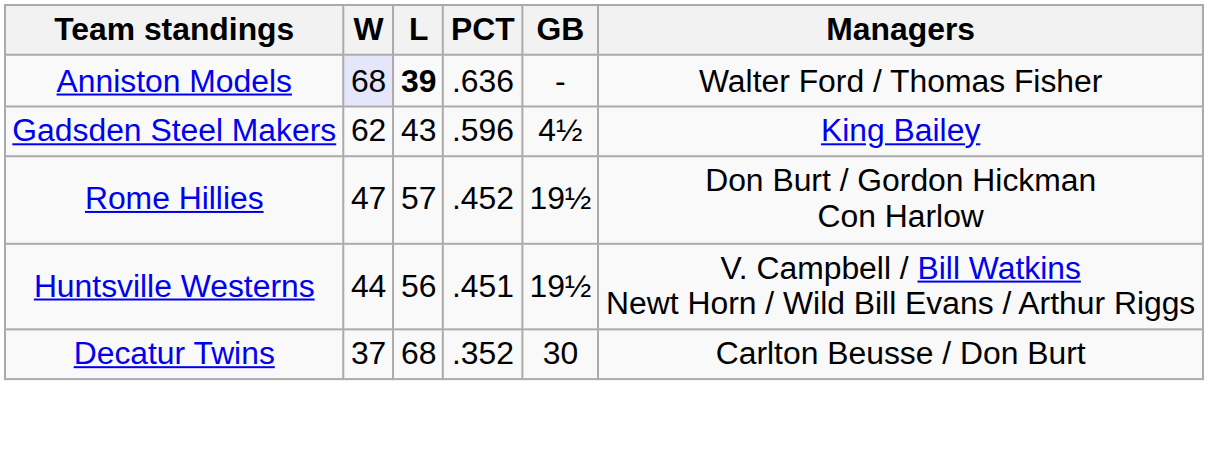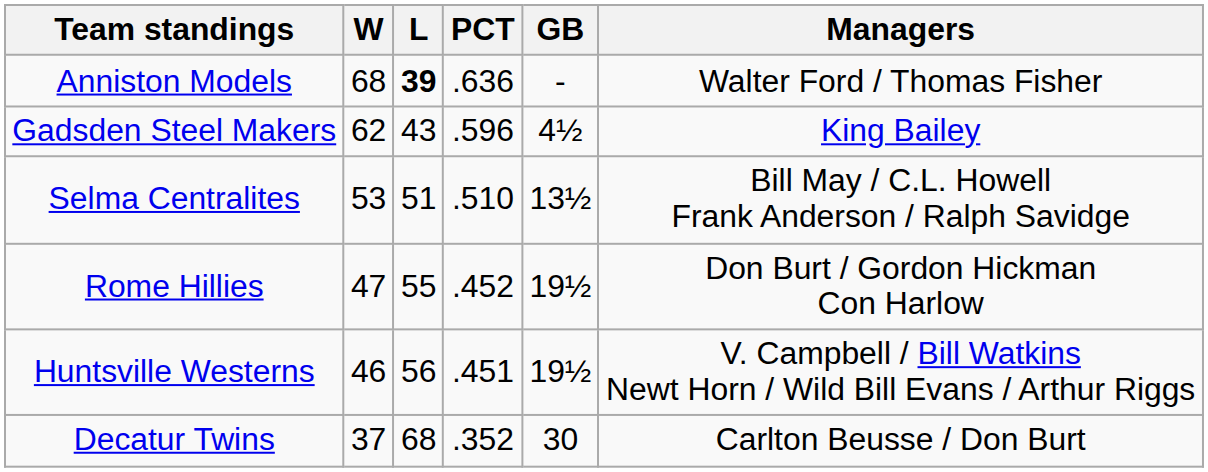Anniston Models | W: lavender background -> no background
+ row: Selma Centralites | 53 | 51 | .510 | 13½ | Bill May / C.L. Howell Frank Anderson / Ralph Savidge
Rome Hillies | L: 57 -> 55
Huntsville Westerns | W: 44 -> 46
